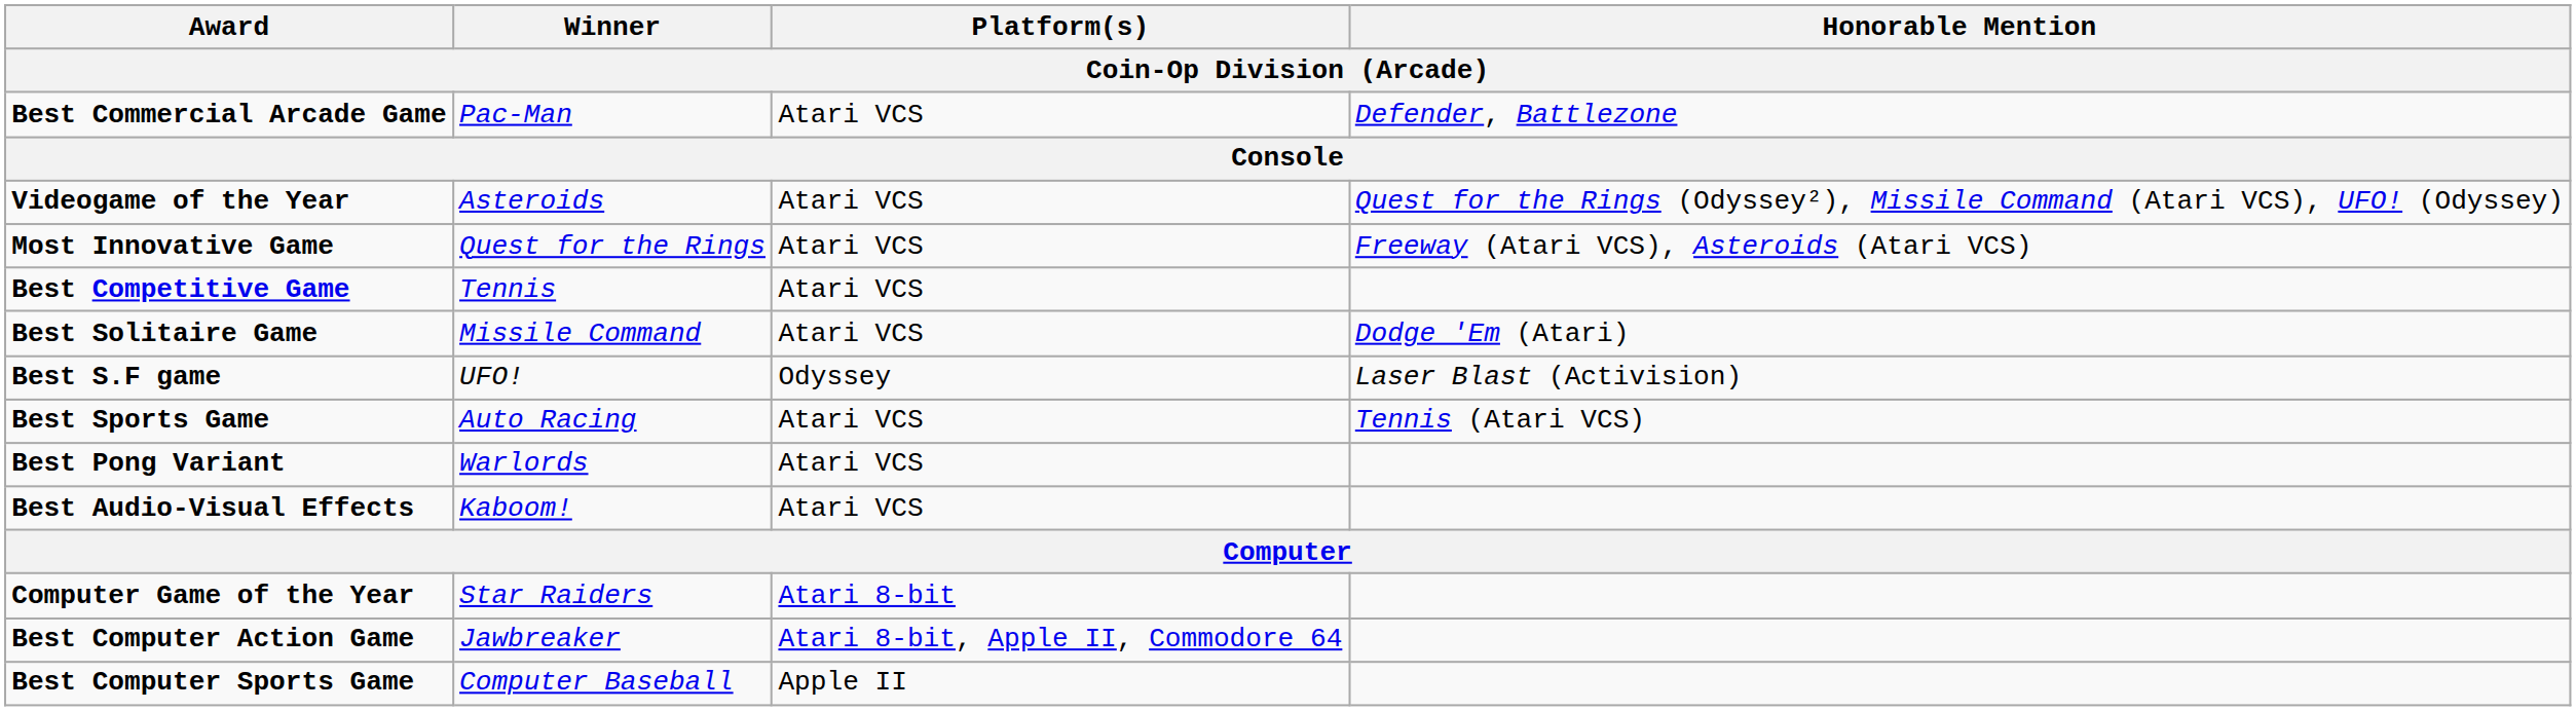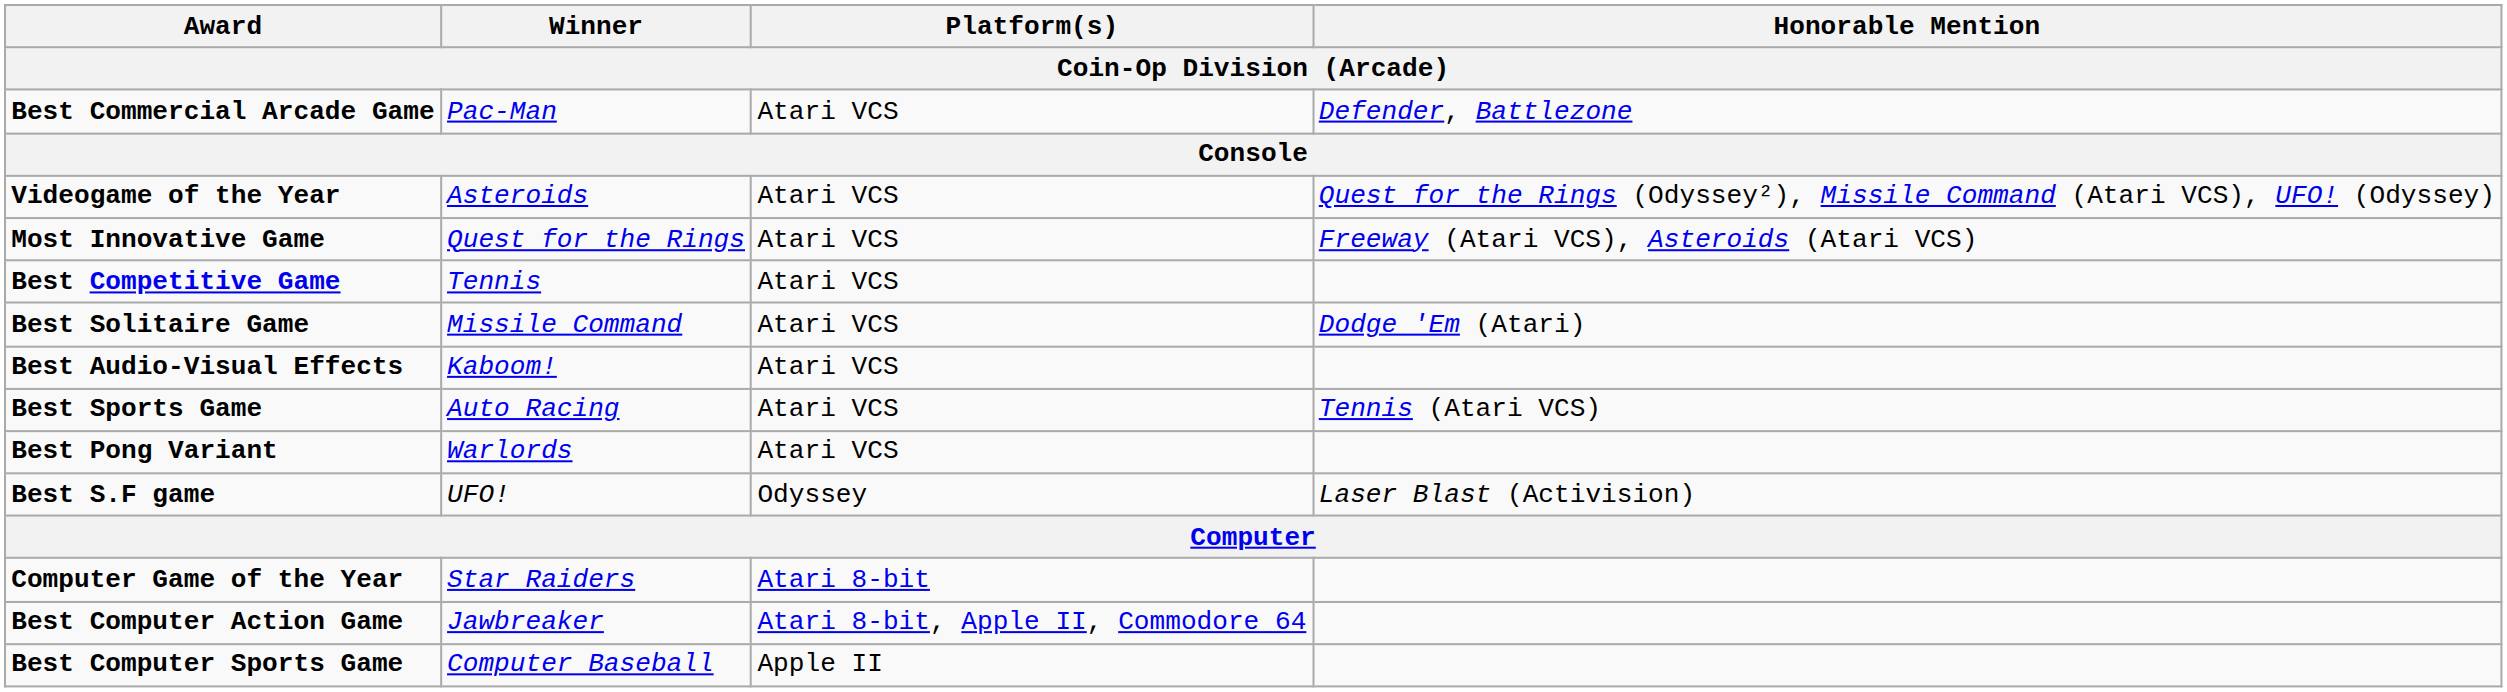rows swapped: Best S.F game <-> Best Audio-Visual Effects
